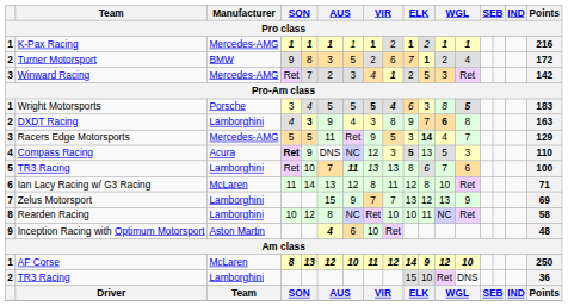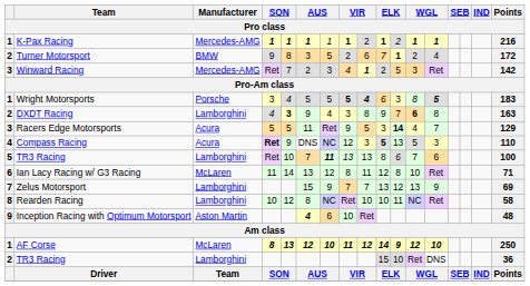Racers Edge Motorsports | Manufacturer: Mercedes-AMG -> Acura
